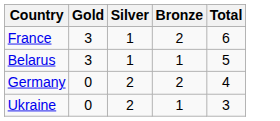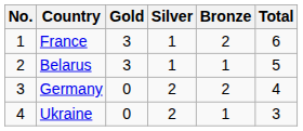+ column: No. | 1 | 2 | 3 | 4
